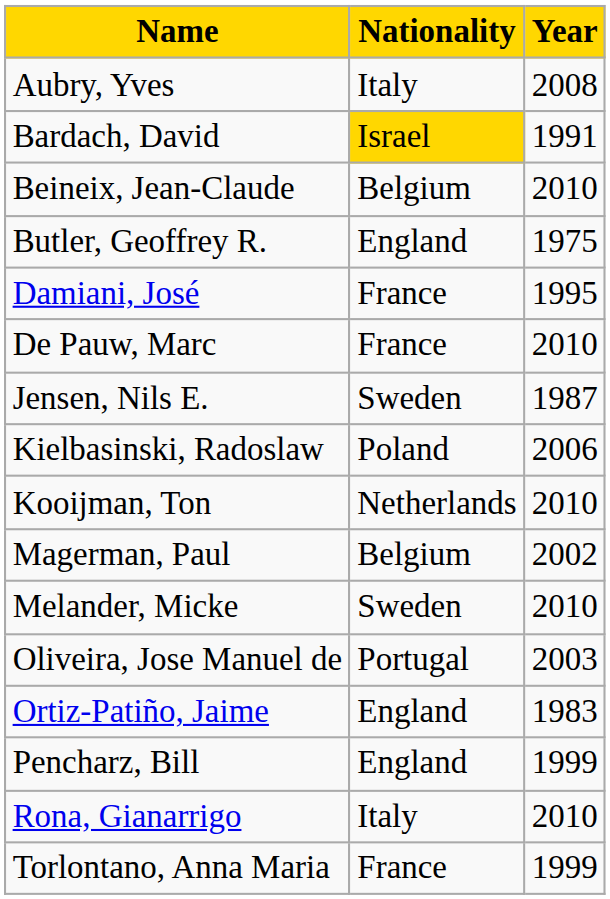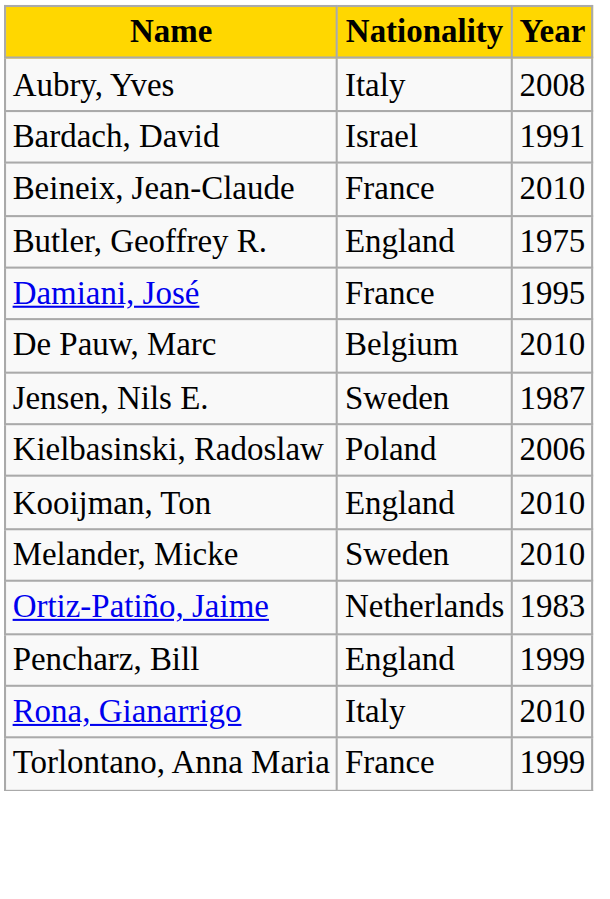Bardach, David | Nationality: gold background -> no background
Beineix, Jean-Claude | Nationality: Belgium -> France
De Pauw, Marc | Nationality: France -> Belgium
Kooijman, Ton | Nationality: Netherlands -> England
- row: Magerman, Paul | Belgium | 2002
- row: Oliveira, Jose Manuel de | Portugal | 2003
Ortiz-Patiño, Jaime | Nationality: England -> Netherlands
